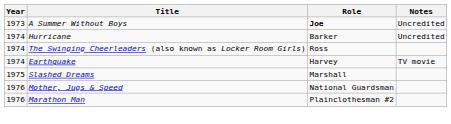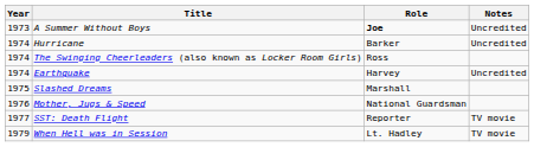Earthquake | Notes: TV movie -> Uncredited
- row: 1976 | Marathon Man | Plainclothesman #2
+ row: 1977 | SST: Death Flight | Reporter | TV movie
+ row: 1979 | When Hell was in Session | Lt. Hadley | TV movie
